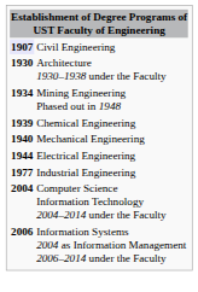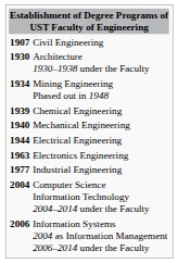Civil Engineering | column 1: lavender background -> no background
+ row: 1963 | Electronics Engineering
